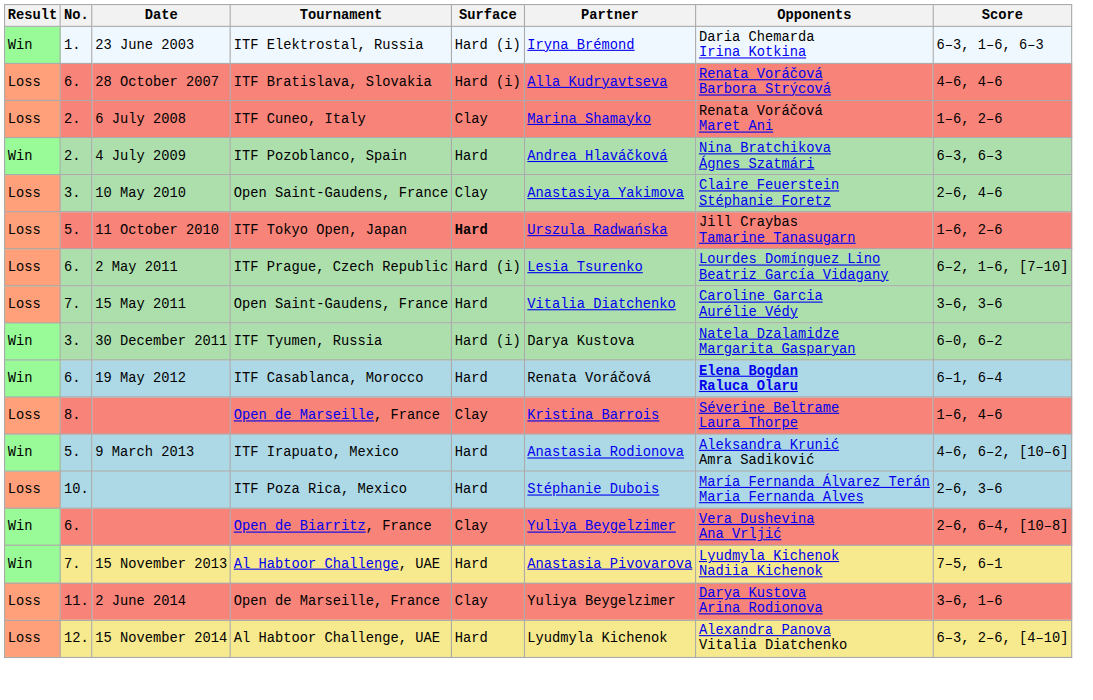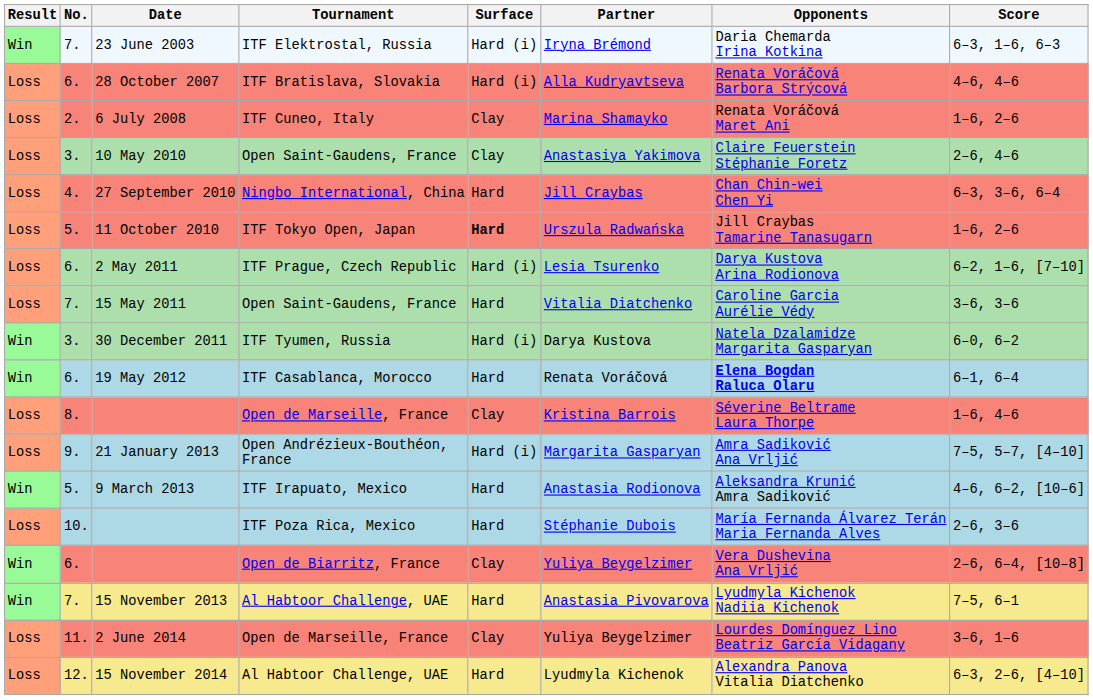23 June 2003 | No.: 1. -> 7.
- row: Win | 2. | 4 July 2009 | ITF Pozoblanco, Spain | Hard | Andrea Hlaváčková | Nina Bratchikova Ágnes Szatmári | 6–3, 6–3
+ row: Loss | 4. | 27 September 2010 | Ningbo International, China | Hard | Jill Craybas | Chan Chin-wei Chen Yi | 6–3, 3–6, 6–4
2 May 2011 | Opponents: Lourdes Domínguez Lino Beatriz García Vidagany -> Darya Kustova Arina Rodionova
+ row: Loss | 9. | 21 January 2013 | Open Andrézieux-Bouthéon, France | Hard (i) | Margarita Gasparyan | Amra Sadiković Ana Vrljić | 7–5, 5–7, [4–10]
2 June 2014 | Opponents: Darya Kustova Arina Rodionova -> Lourdes Domínguez Lino Beatriz García Vidagany
